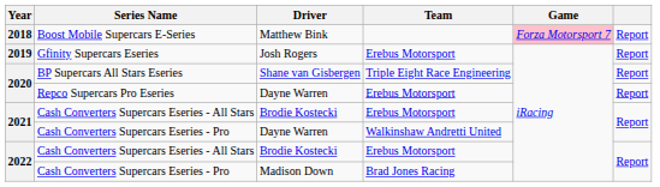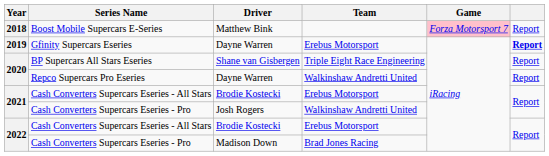Gfinity Supercars Eseries | Driver: Josh Rogers -> Dayne Warren
Gfinity Supercars Eseries | column 6: normal -> bold
Repco Supercars Pro Eseries | Team: Erebus Motorsport -> Walkinshaw Andretti United
2021 / Cash Converters Supercars Eseries - Pro | Driver: Dayne Warren -> Josh Rogers
